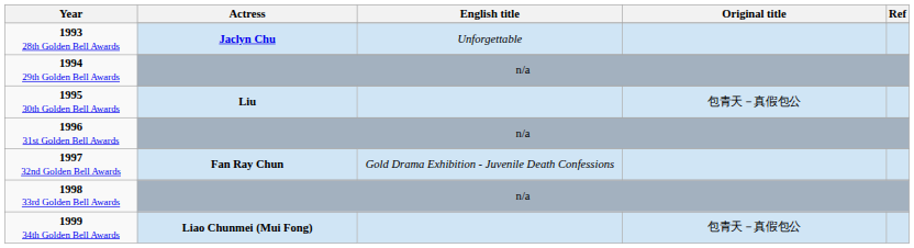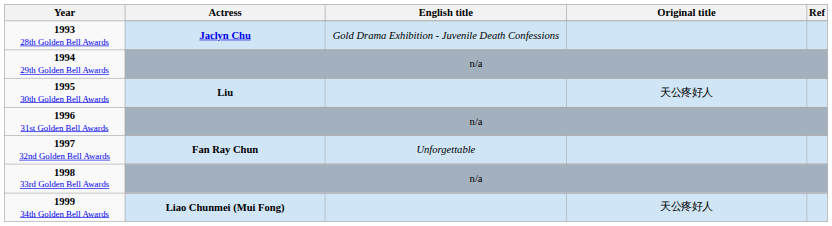1993 28th Golden Bell Awards / Jaclyn Chu | English title: Unforgettable -> Gold Drama Exhibition - Juvenile Death Confessions
1995 30th Golden Bell Awards / Liu | Original title: 包青天－真假包公 -> 天公疼好人
1997 32nd Golden Bell Awards / Fan Ray Chun | English title: Gold Drama Exhibition - Juvenile Death Confessions -> Unforgettable
1999 34th Golden Bell Awards / Liao Chunmei (Mui Fong) | Original title: 包青天－真假包公 -> 天公疼好人
